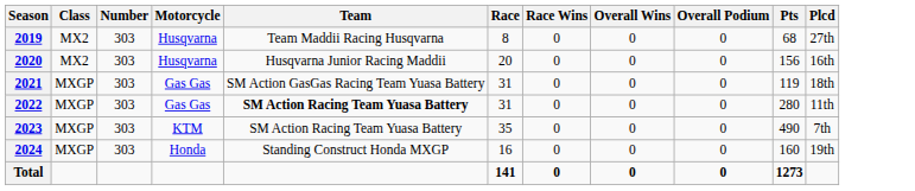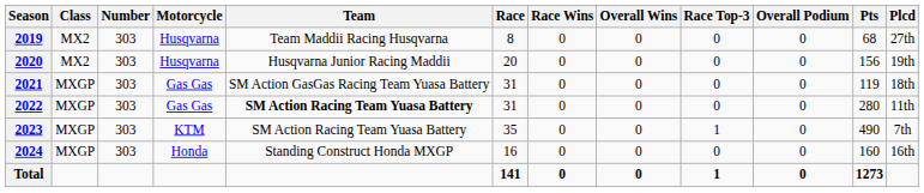+ column: Race Top-3 | 0 | 0 | 0 | 0 | 1 | 0 | 1
2020 | Plcd: 16th -> 19th
2024 | Plcd: 19th -> 16th
